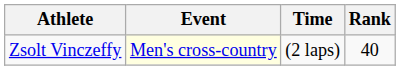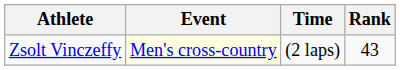Zsolt Vinczeffy | Rank: 40 -> 43
